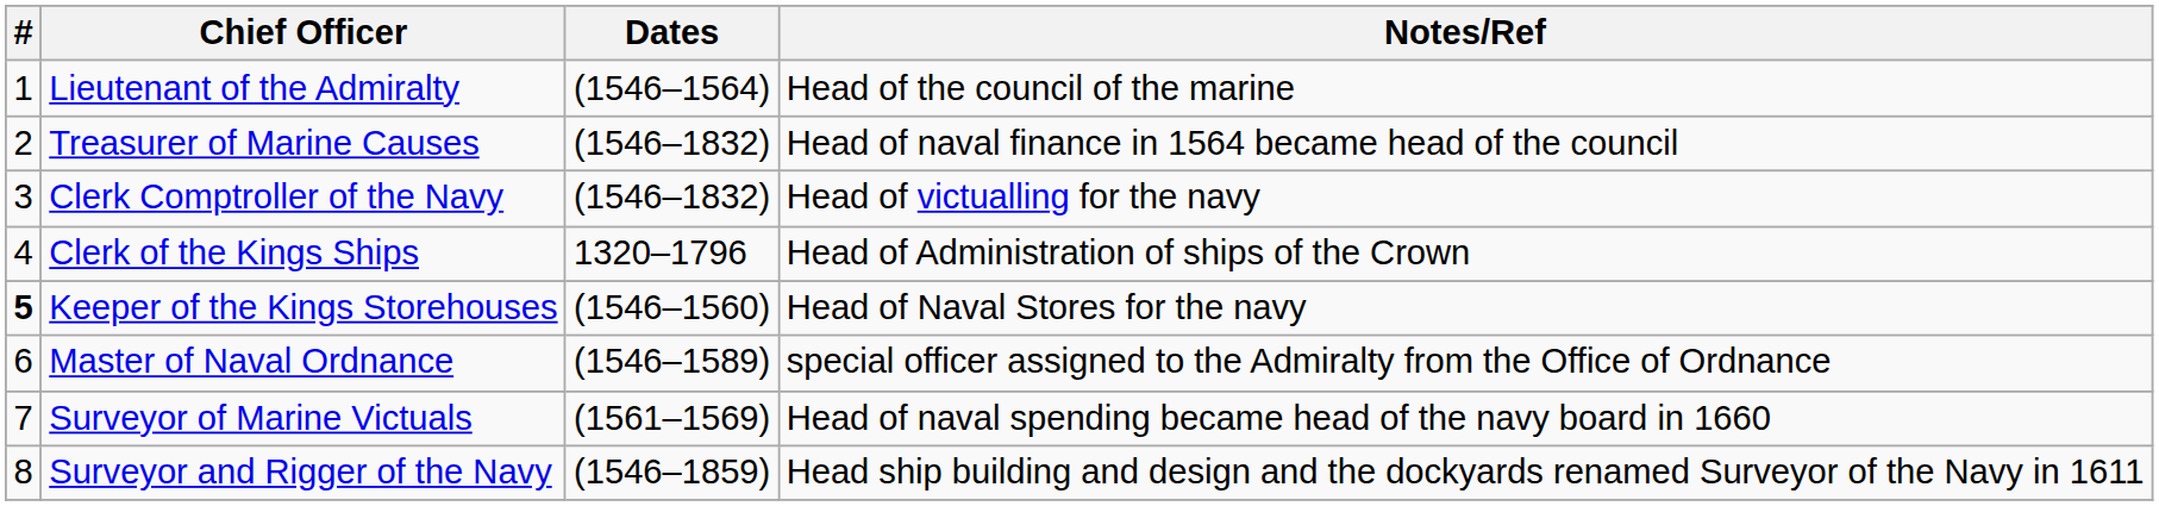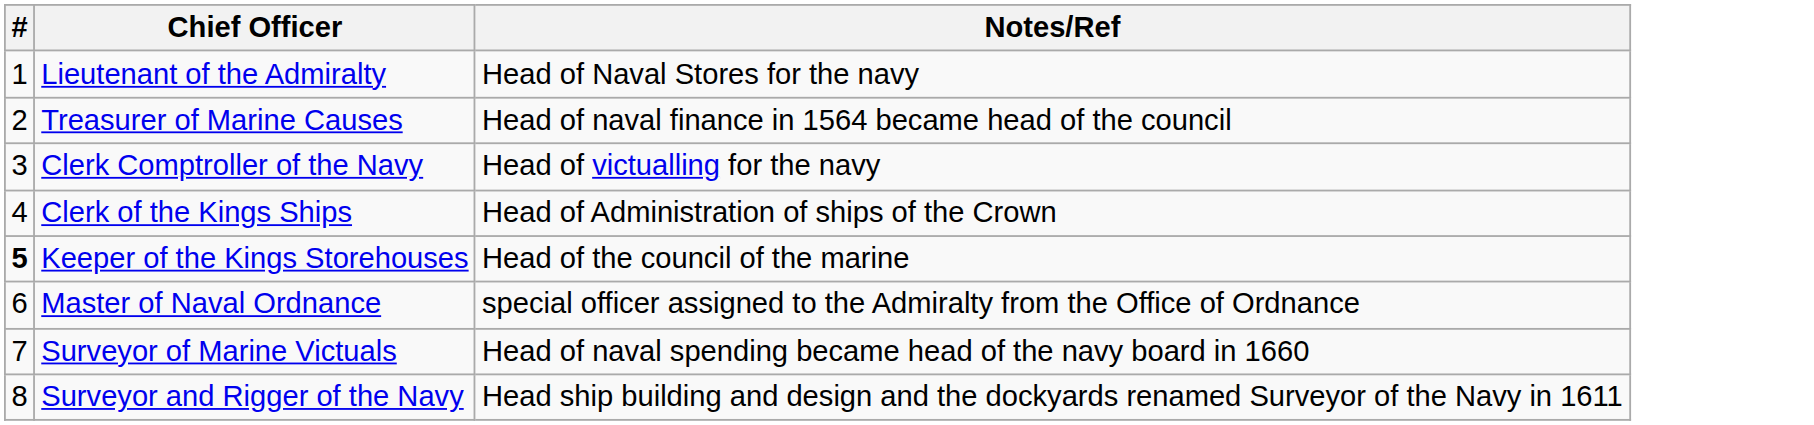- column: Dates | (1546–1564) | (1546–1832) | (1546–1832) | 1320–1796 | (1546–1560) | (1546–1589) | (1561–1569) | (1546–1859)
Lieutenant of the Admiralty | Notes/Ref: Head of the council of the marine -> Head of Naval Stores for the navy
Keeper of the Kings Storehouses | Notes/Ref: Head of Naval Stores for the navy -> Head of the council of the marine
